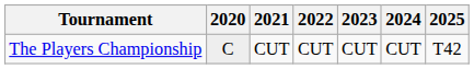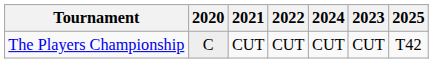columns swapped: 2023 <-> 2024
